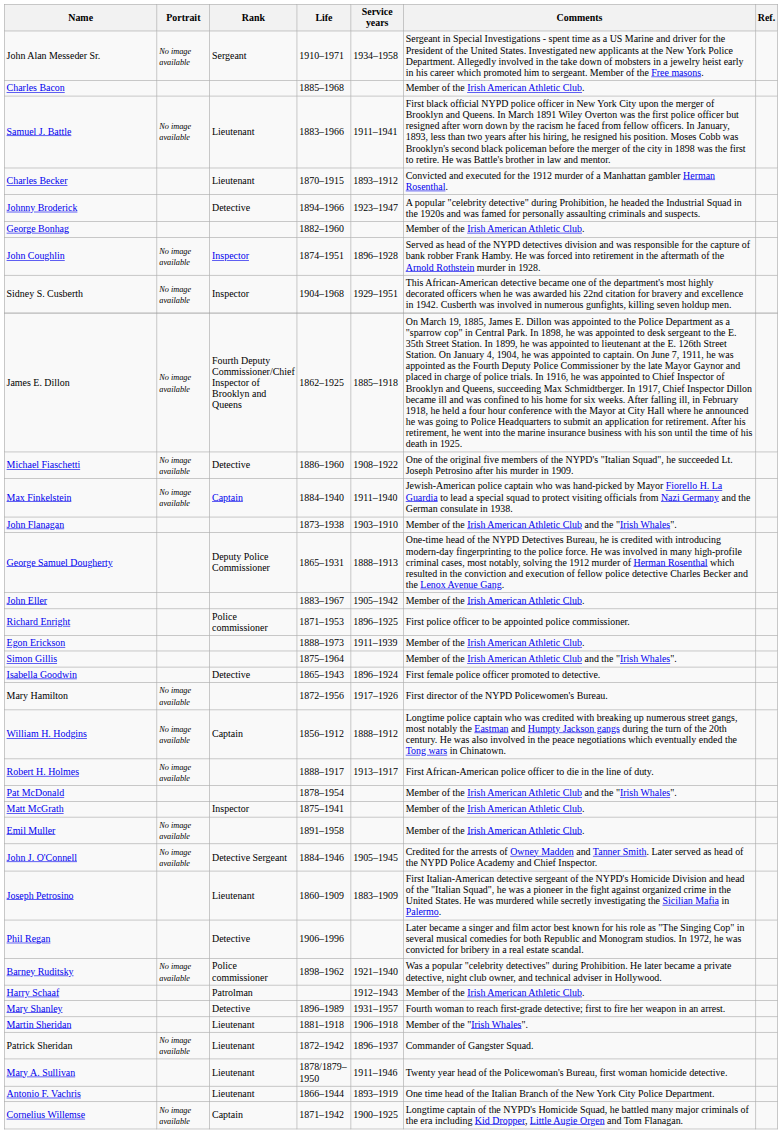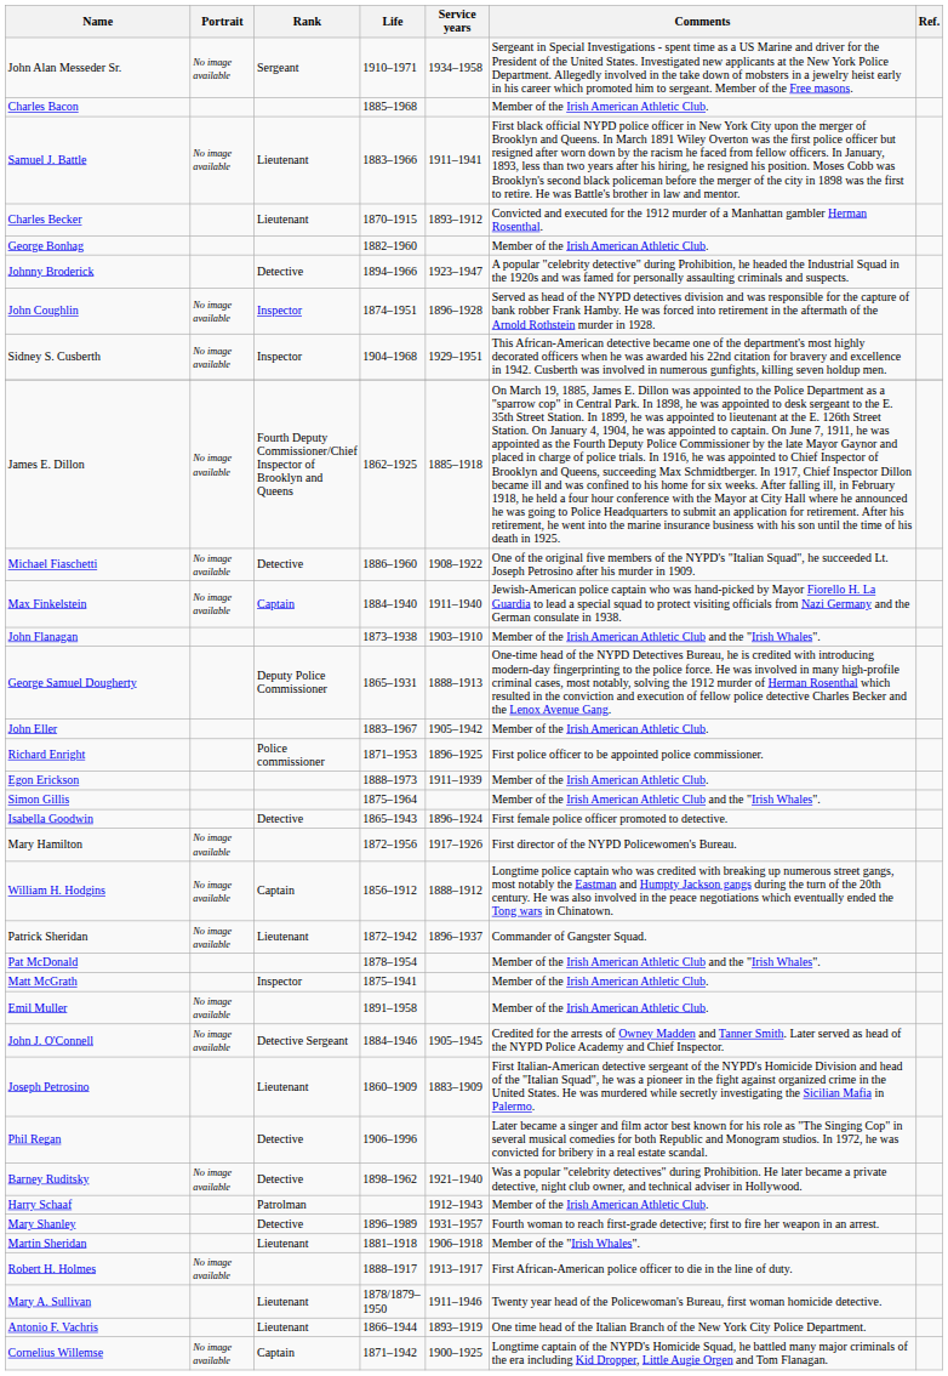rows swapped: George Bonhag <-> Johnny Broderick
rows swapped: Robert H. Holmes <-> Patrick Sheridan
Barney Ruditsky | Rank: Police commissioner -> Detective
